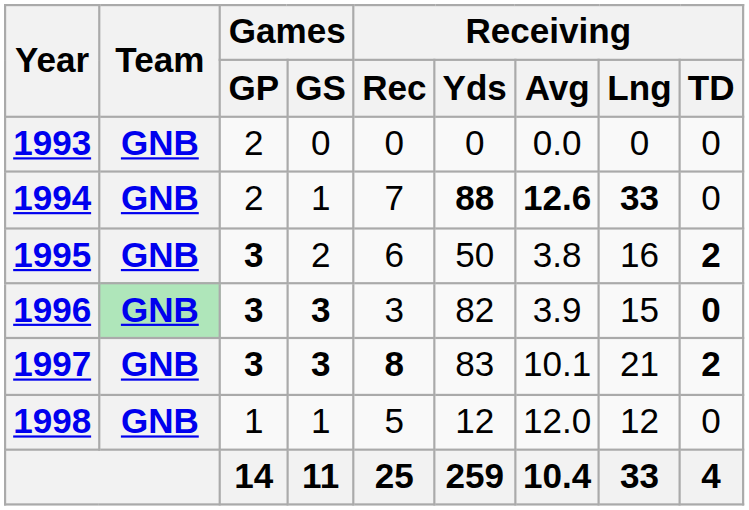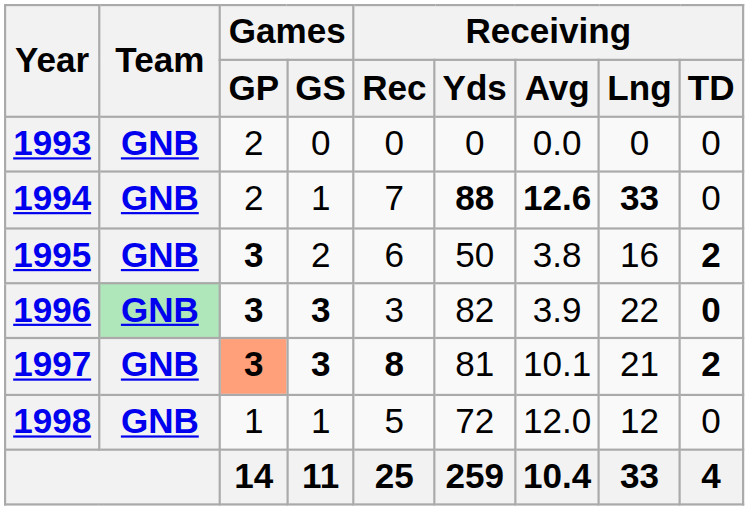1996 | Receiving / Lng: 15 -> 22
1997 | Games / GP: no background -> lightsalmon background
1997 | Receiving / Yds: 83 -> 81
1998 | Receiving / Yds: 12 -> 72
